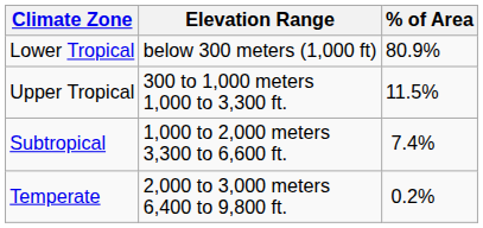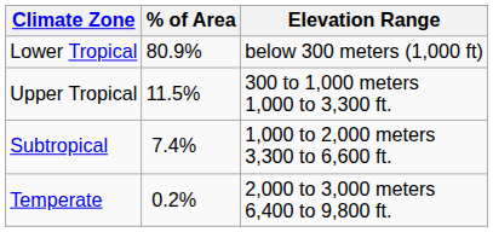columns swapped: Elevation Range <-> % of Area
